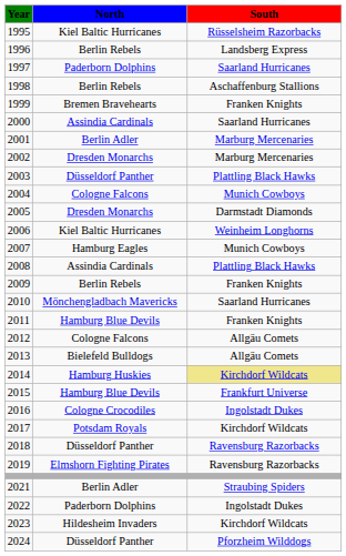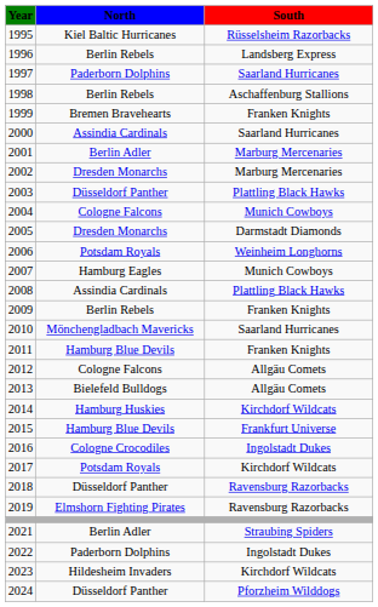2006 | North: Kiel Baltic Hurricanes -> Potsdam Royals
2014 | South: khaki background -> no background
